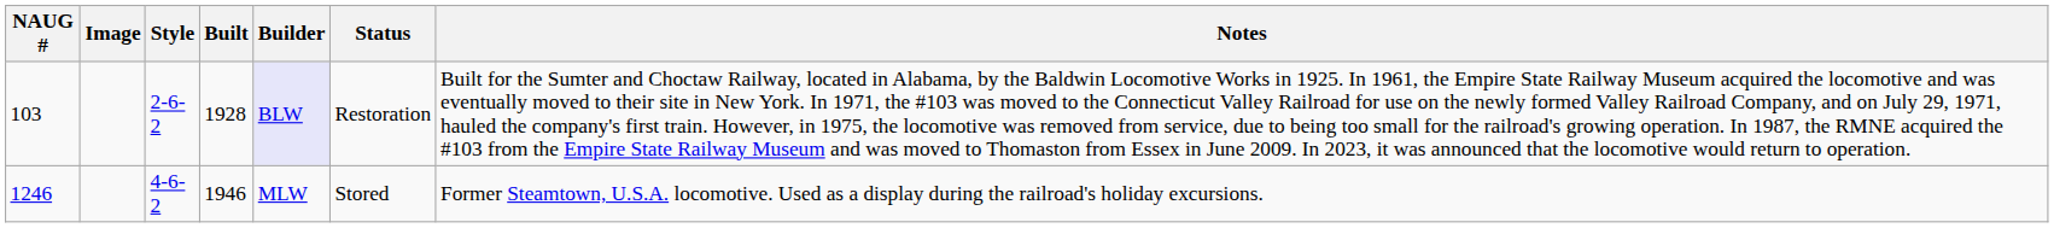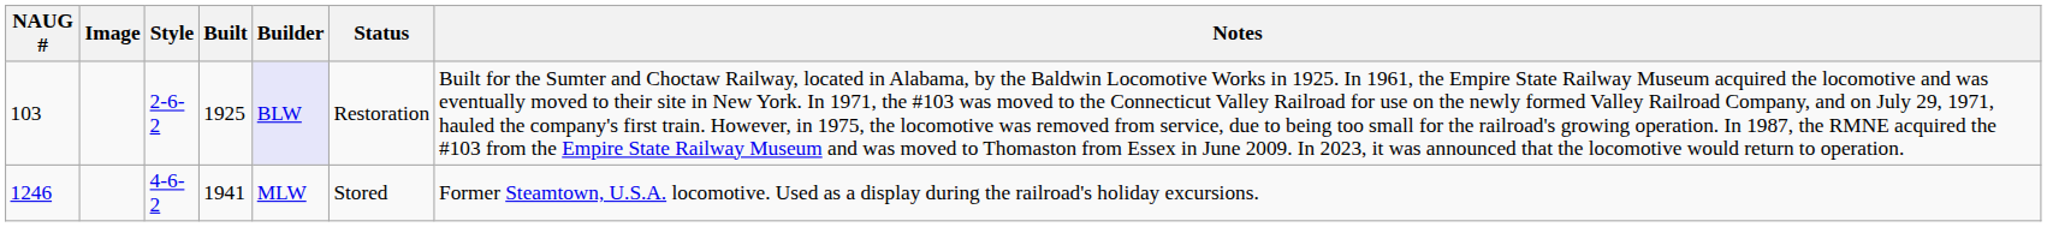103 | Built: 1928 -> 1925
1246 | Built: 1946 -> 1941
